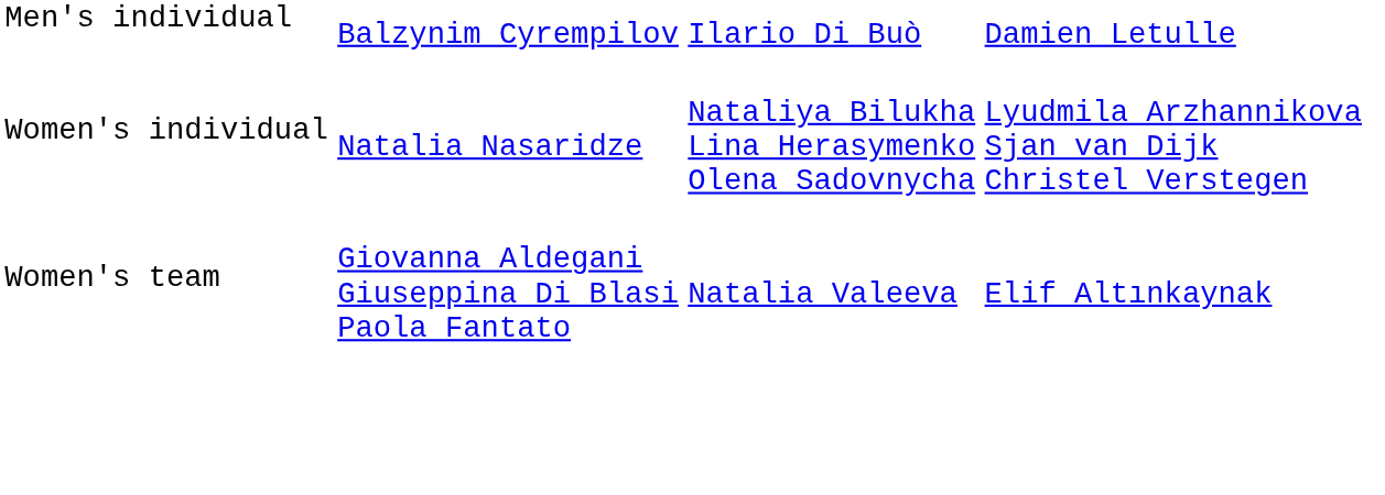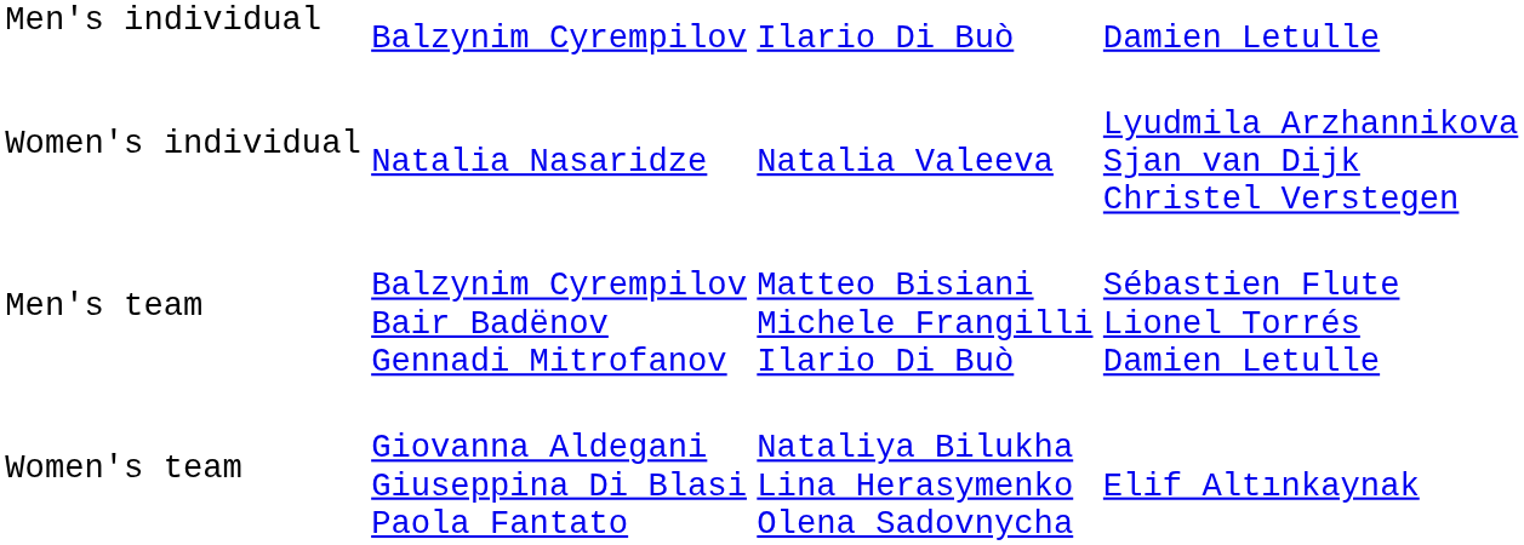Women's individual | column 3: Nataliya Bilukha Lina Herasymenko Olena Sadovnycha -> Natalia Valeeva
+ row: Men's team | Balzynim Cyrempilov Bair Badënov Gennadi Mitrofanov | Matteo Bisiani Michele Frangilli Ilario Di Buò | Sébastien Flute Lionel Torrés Damien Letulle
Women's team | column 3: Natalia Valeeva -> Nataliya Bilukha Lina Herasymenko Olena Sadovnycha
